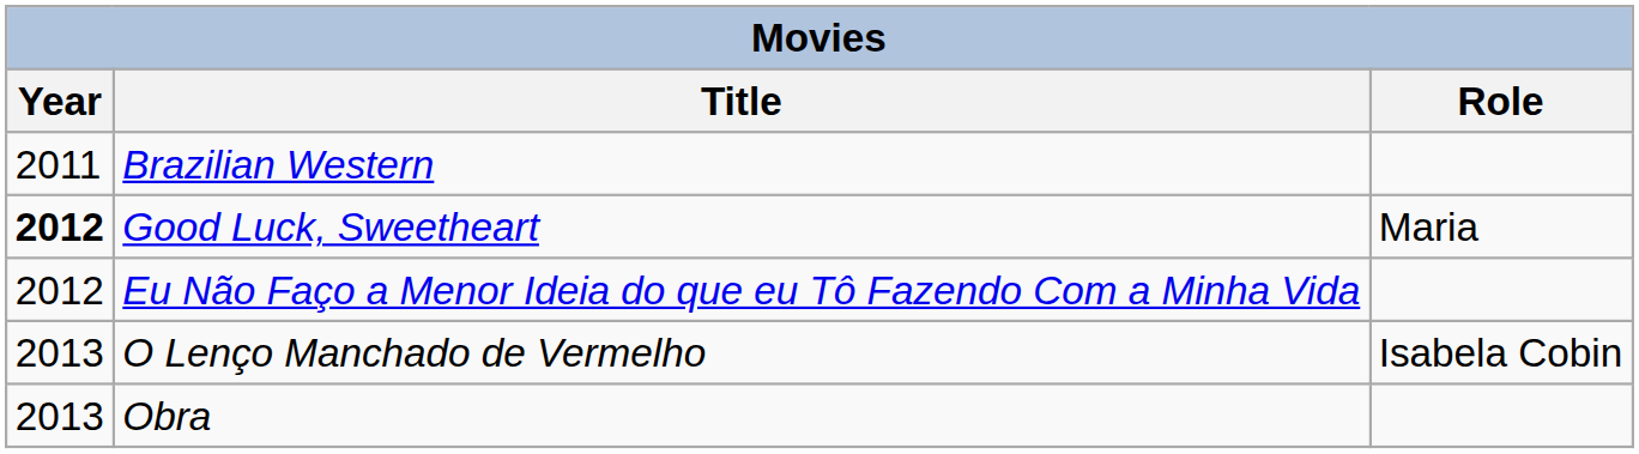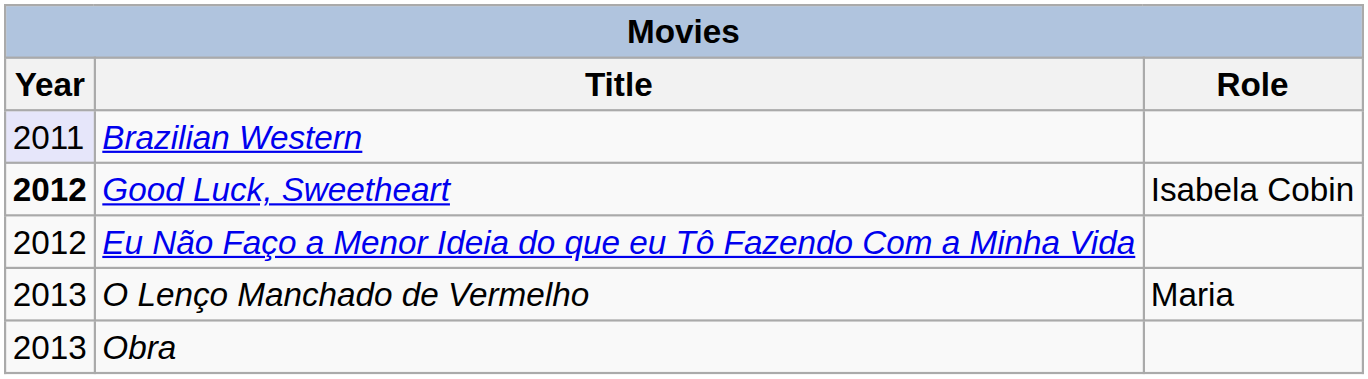Brazilian Western | Year: no background -> lavender background
Good Luck, Sweetheart | Role: Maria -> Isabela Cobin
O Lenço Manchado de Vermelho | Role: Isabela Cobin -> Maria
